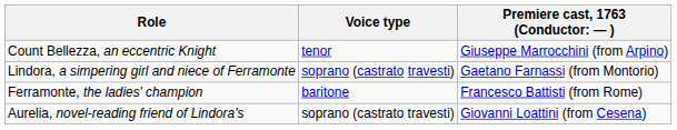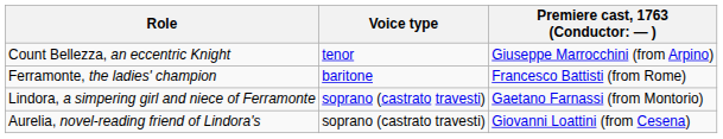rows swapped: Lindora, a simpering girl and niece of Ferramonte <-> Ferramonte, the ladies' champion
